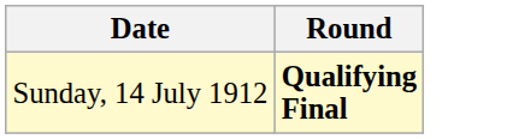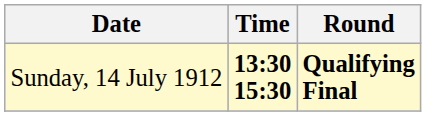+ column: Time | 13:30 15:30
